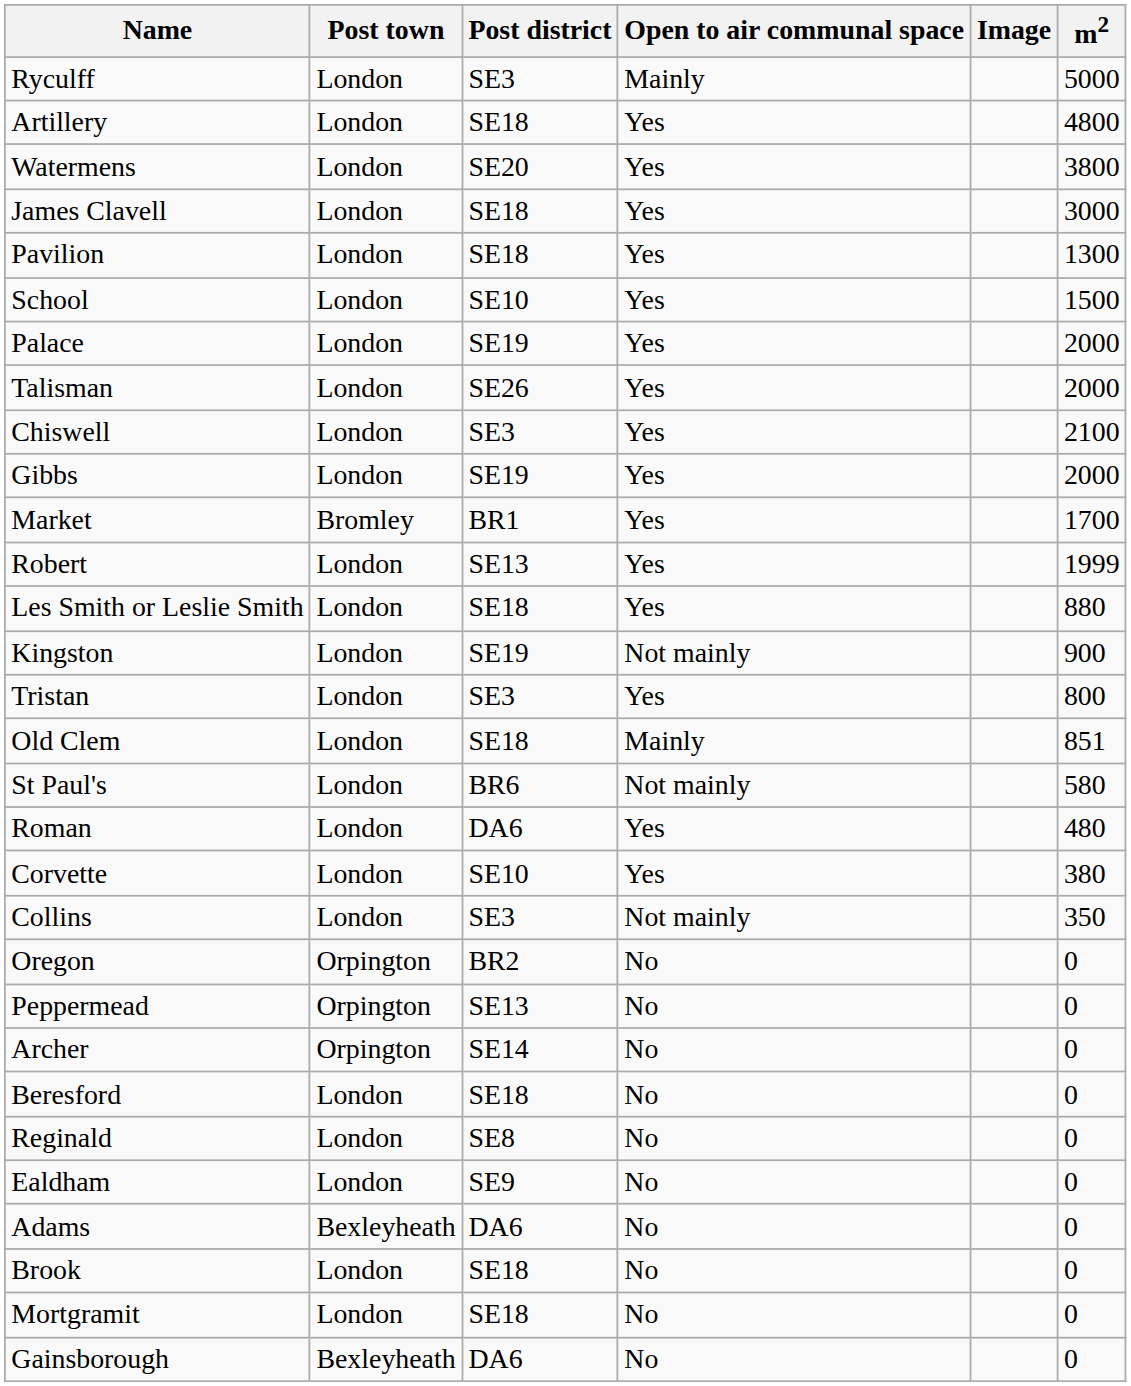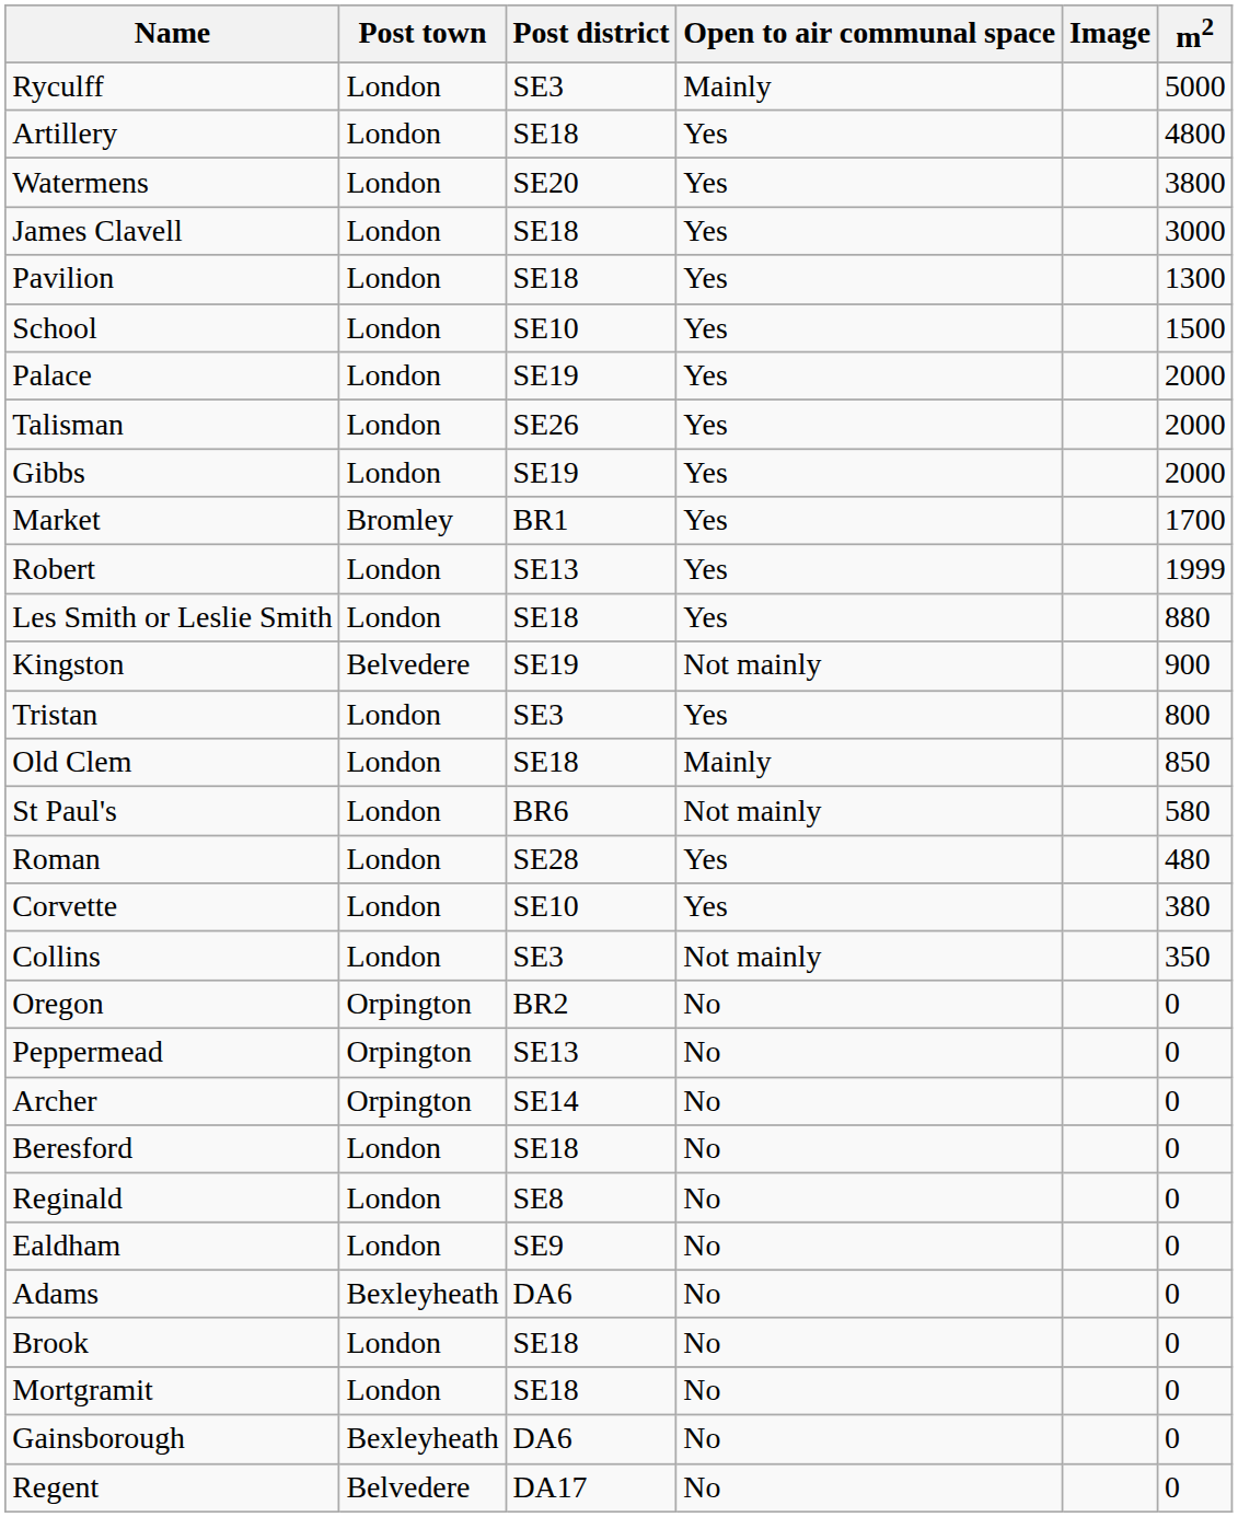- row: Chiswell | London | SE3 | Yes | 2100
Kingston | Post town: London -> Belvedere
Old Clem | m2: 851 -> 850
Roman | Post district: DA6 -> SE28
+ row: Regent | Belvedere | DA17 | No | 0
